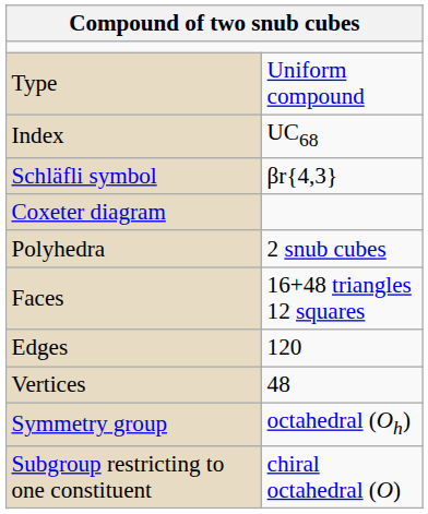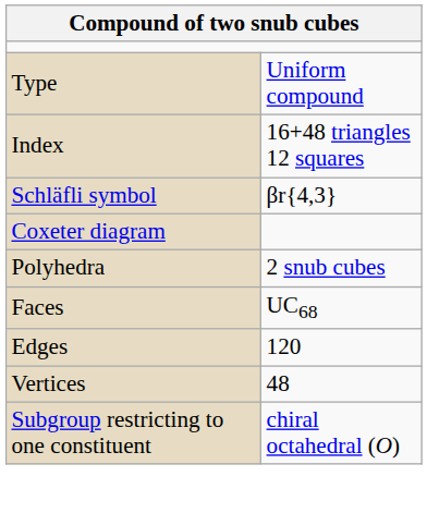Index | column 2: UC68 -> 16+48 triangles 12 squares
Faces | column 2: 16+48 triangles 12 squares -> UC68
- row: Symmetry group | octahedral (Oh)
